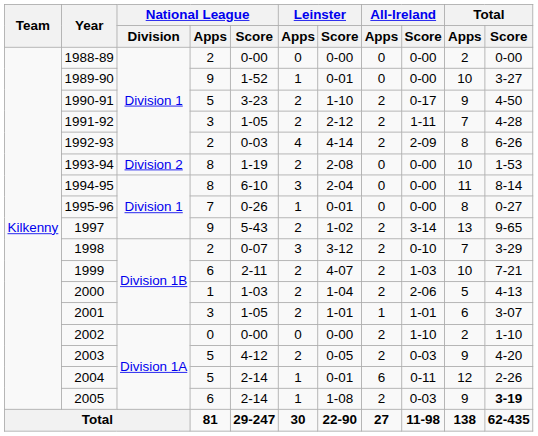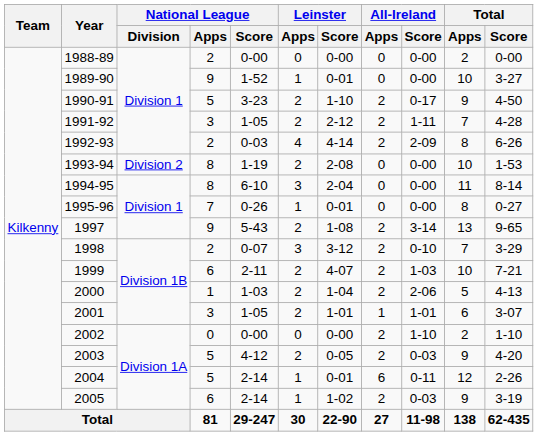1997 | Leinster / Score: 1-02 -> 1-08
2005 | Leinster / Score: 1-08 -> 1-02
2005 | Total / Score: bold -> normal
